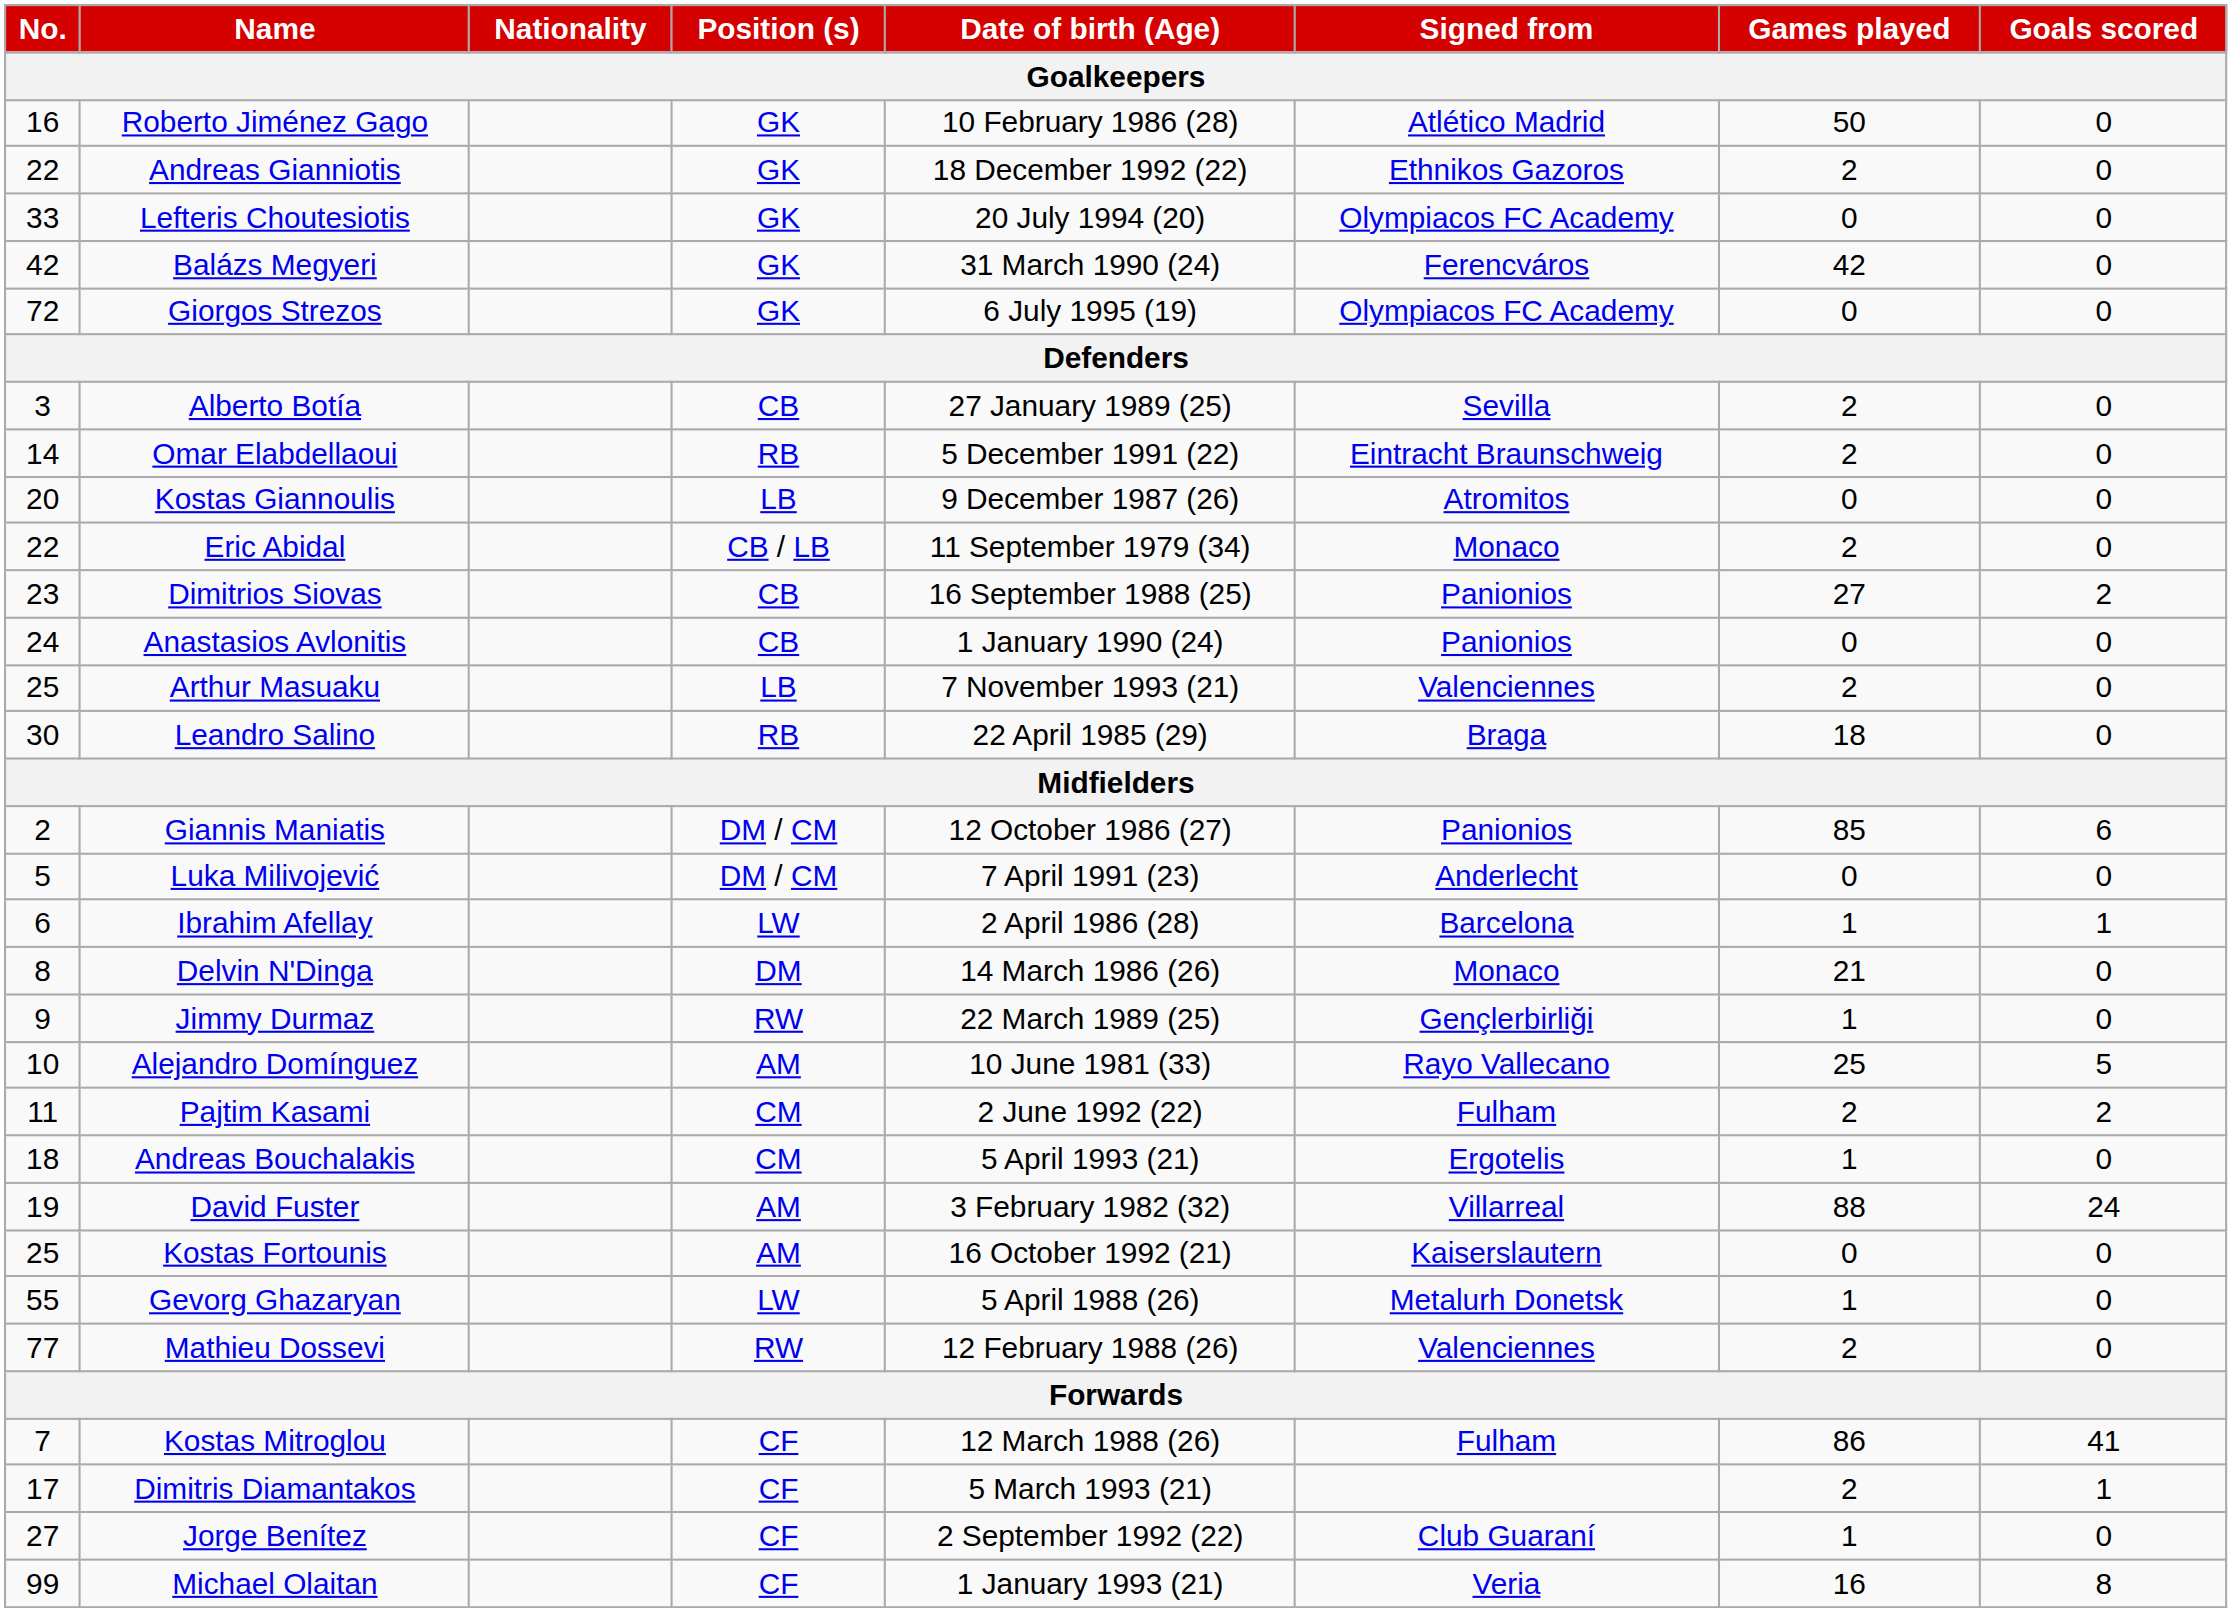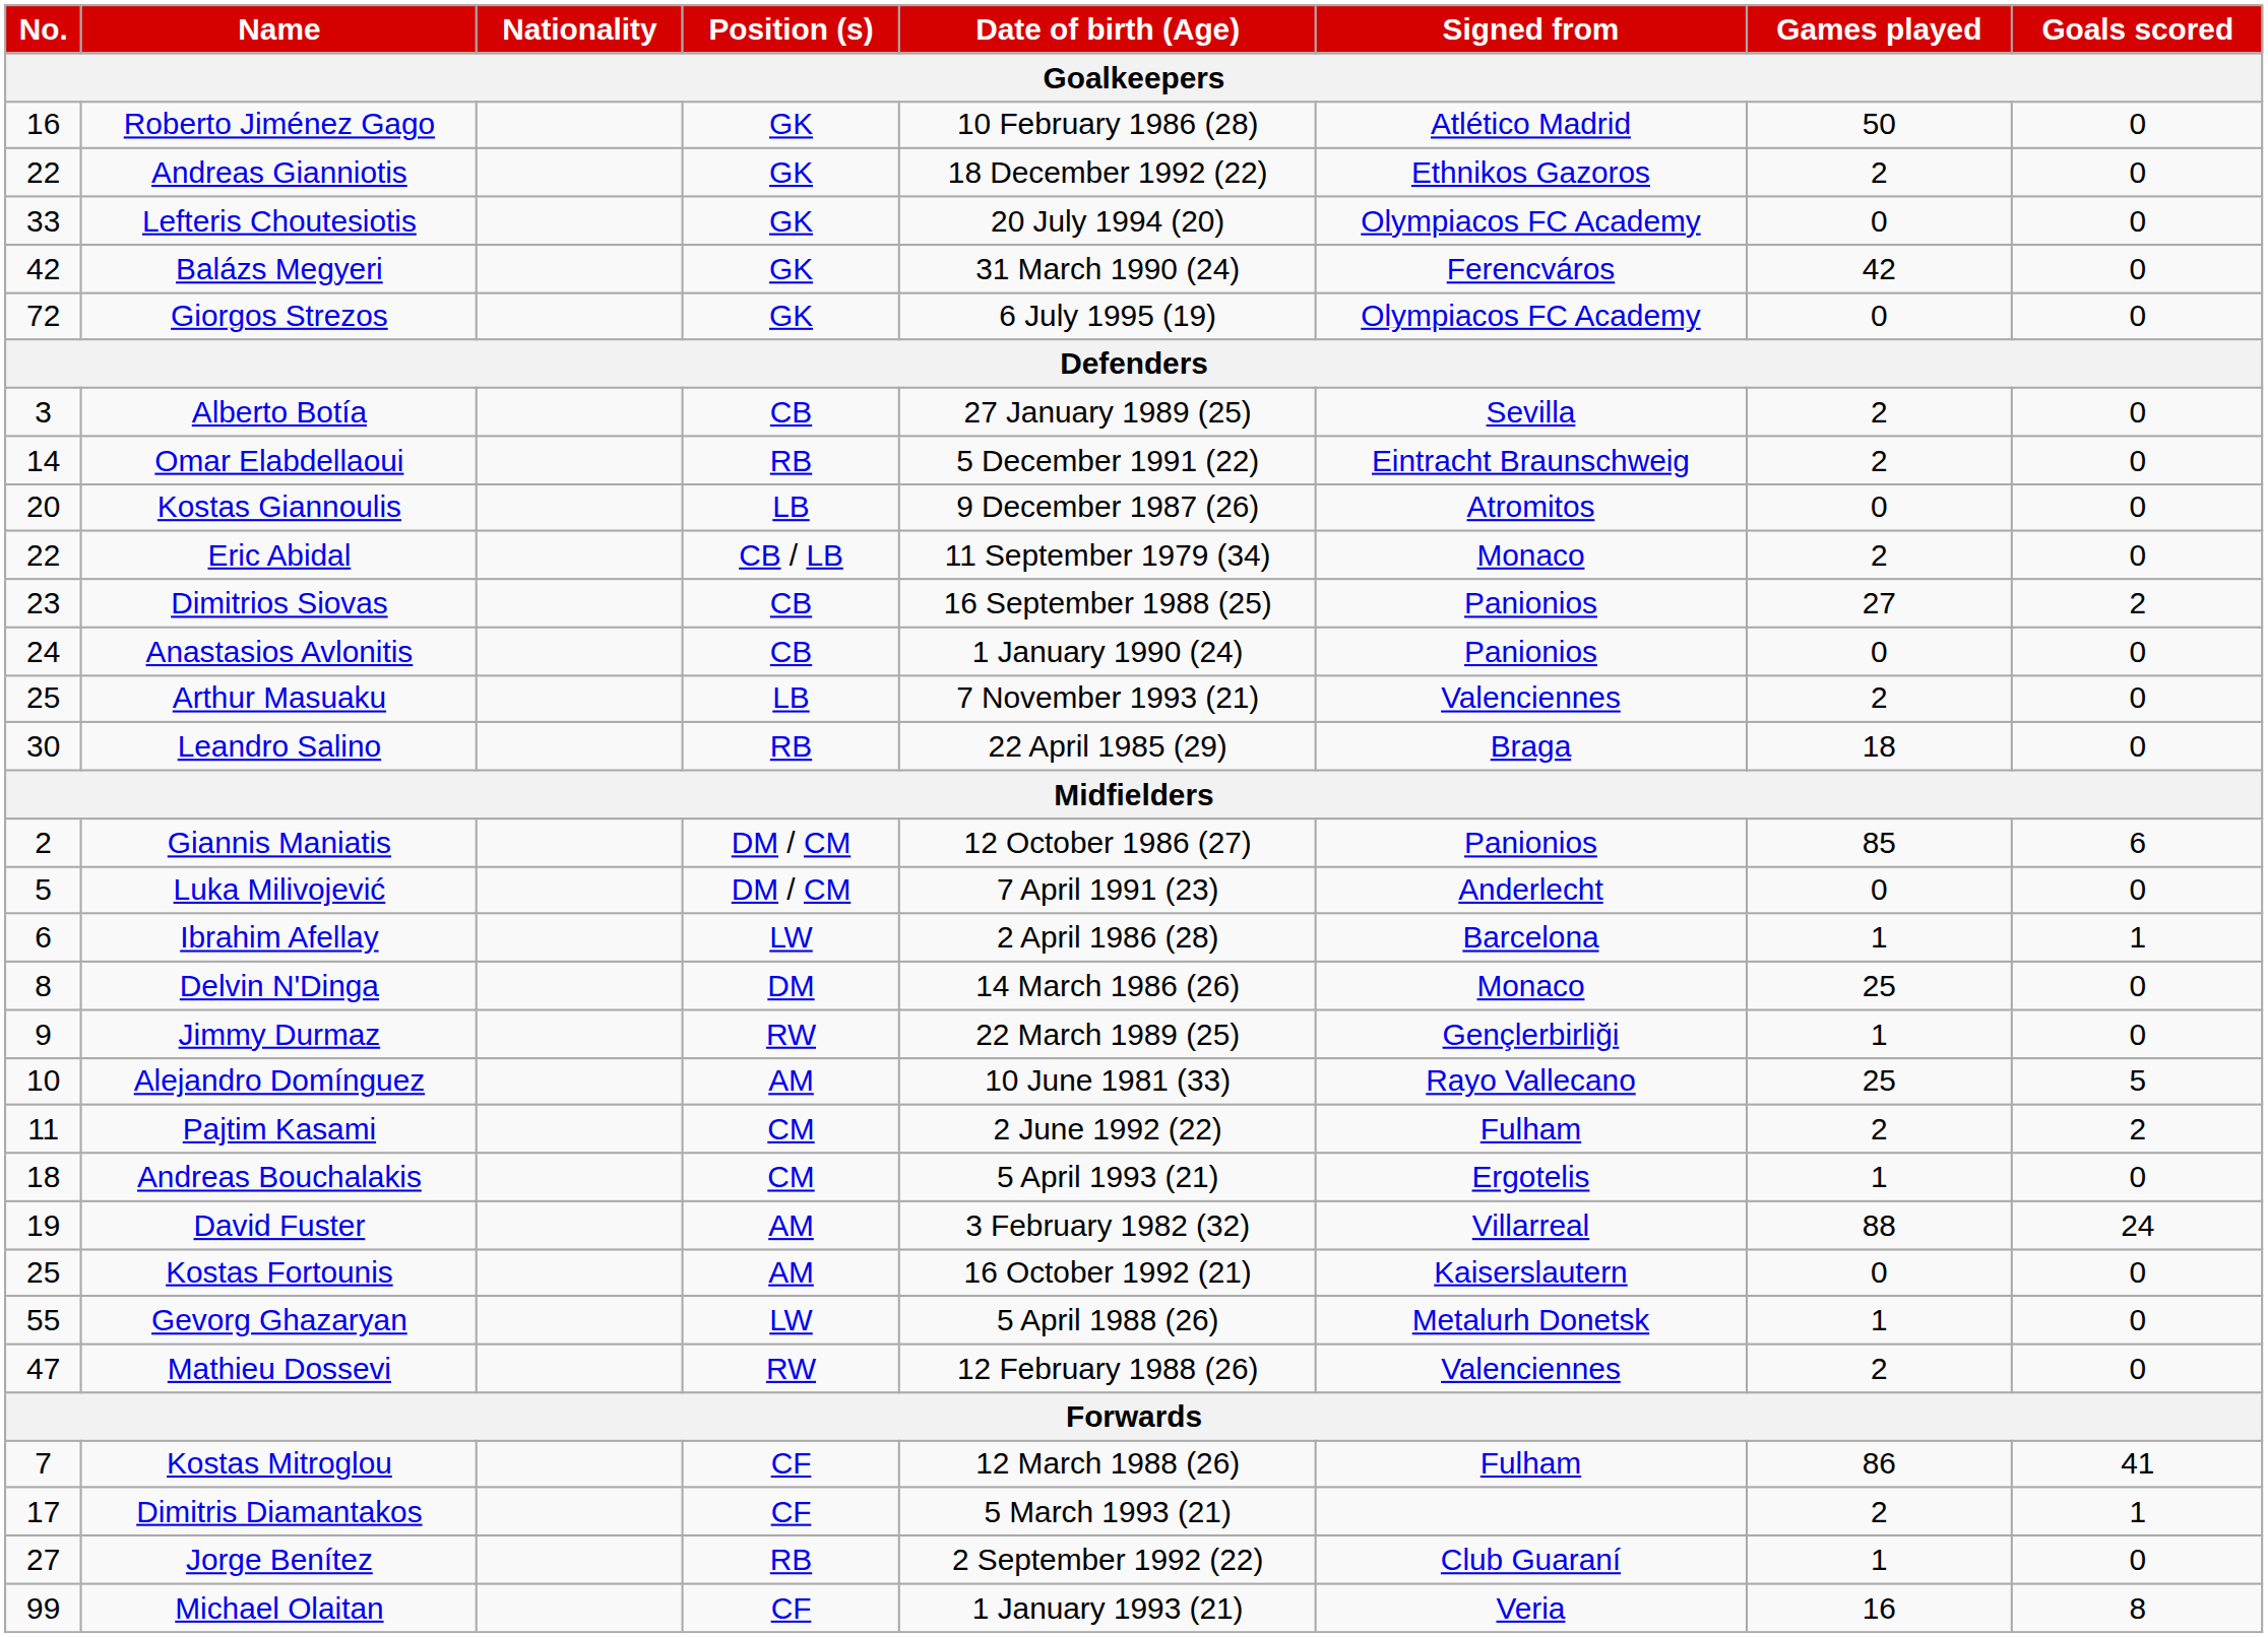Delvin N'Dinga | Games played: 21 -> 25
Mathieu Dossevi | No.: 77 -> 47
Jorge Benítez | Position (s): CF -> RB
